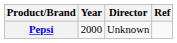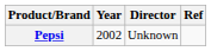Pepsi | Year: 2000 -> 2002
